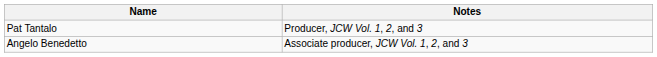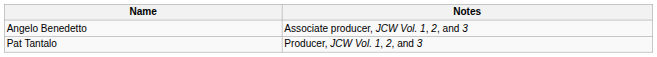rows swapped: Angelo Benedetto <-> Pat Tantalo
